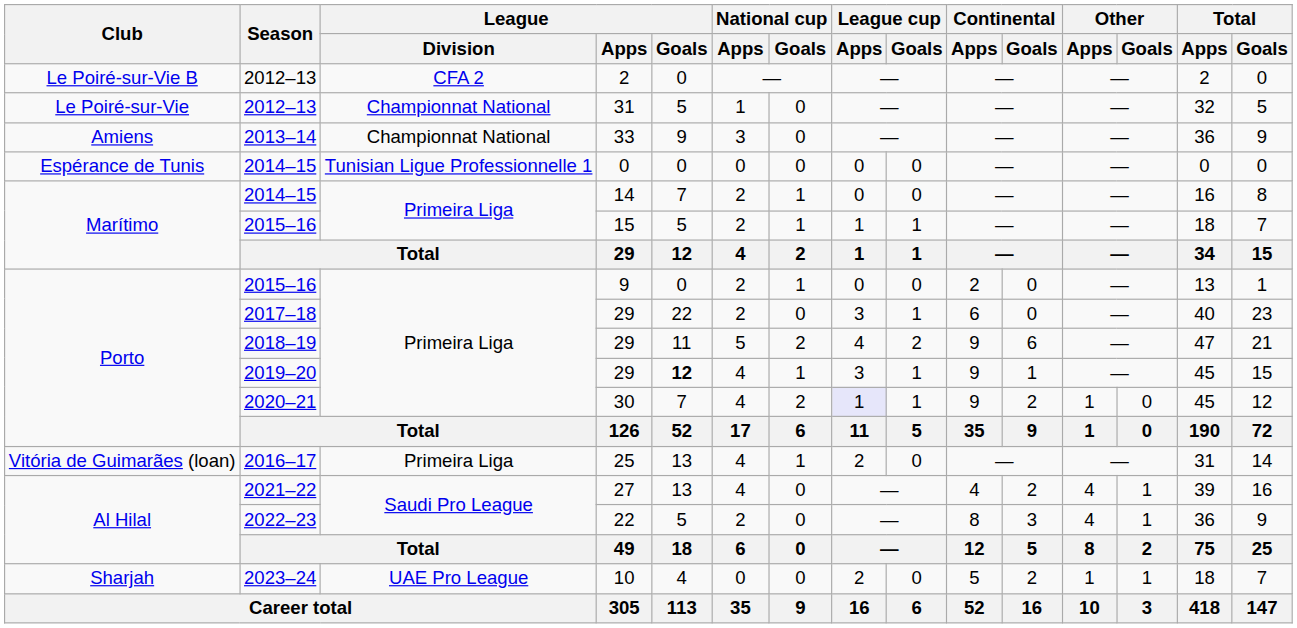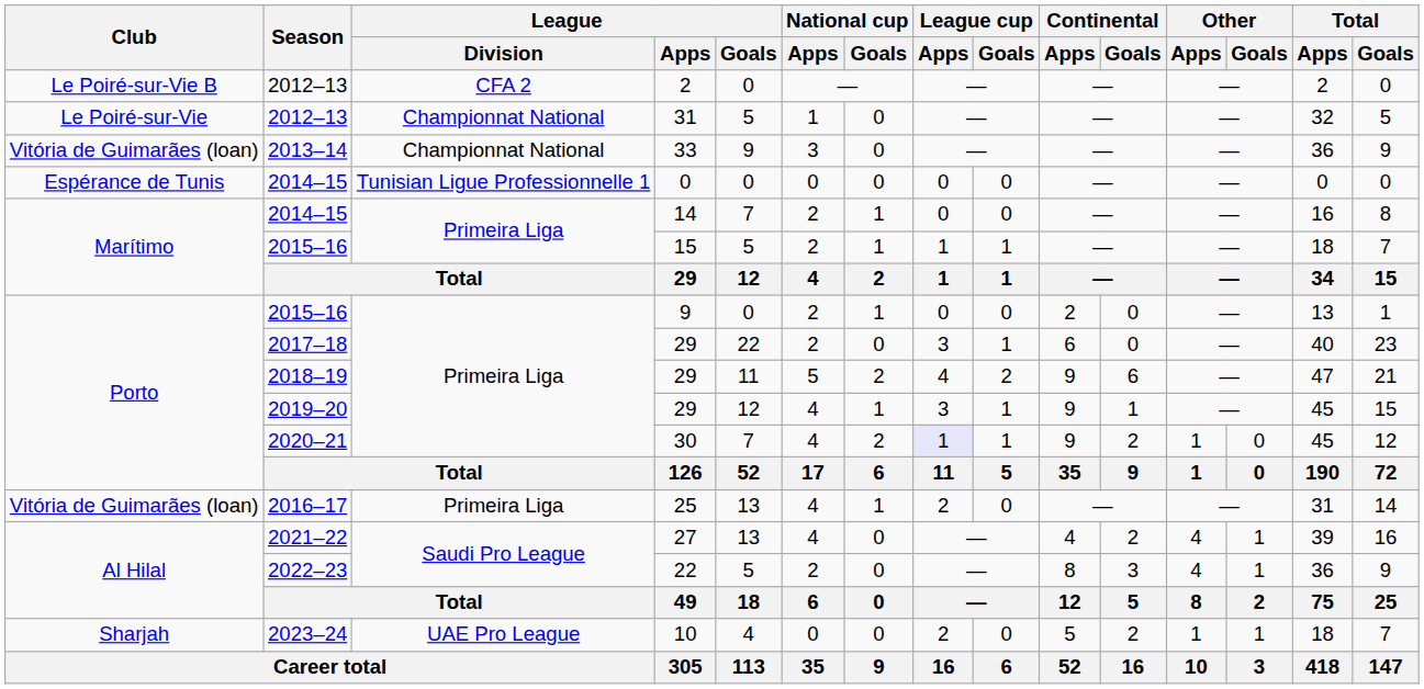33 | Club: Amiens -> Vitória de Guimarães (loan)
2019–20 / 29 | League / Goals: bold -> normal
